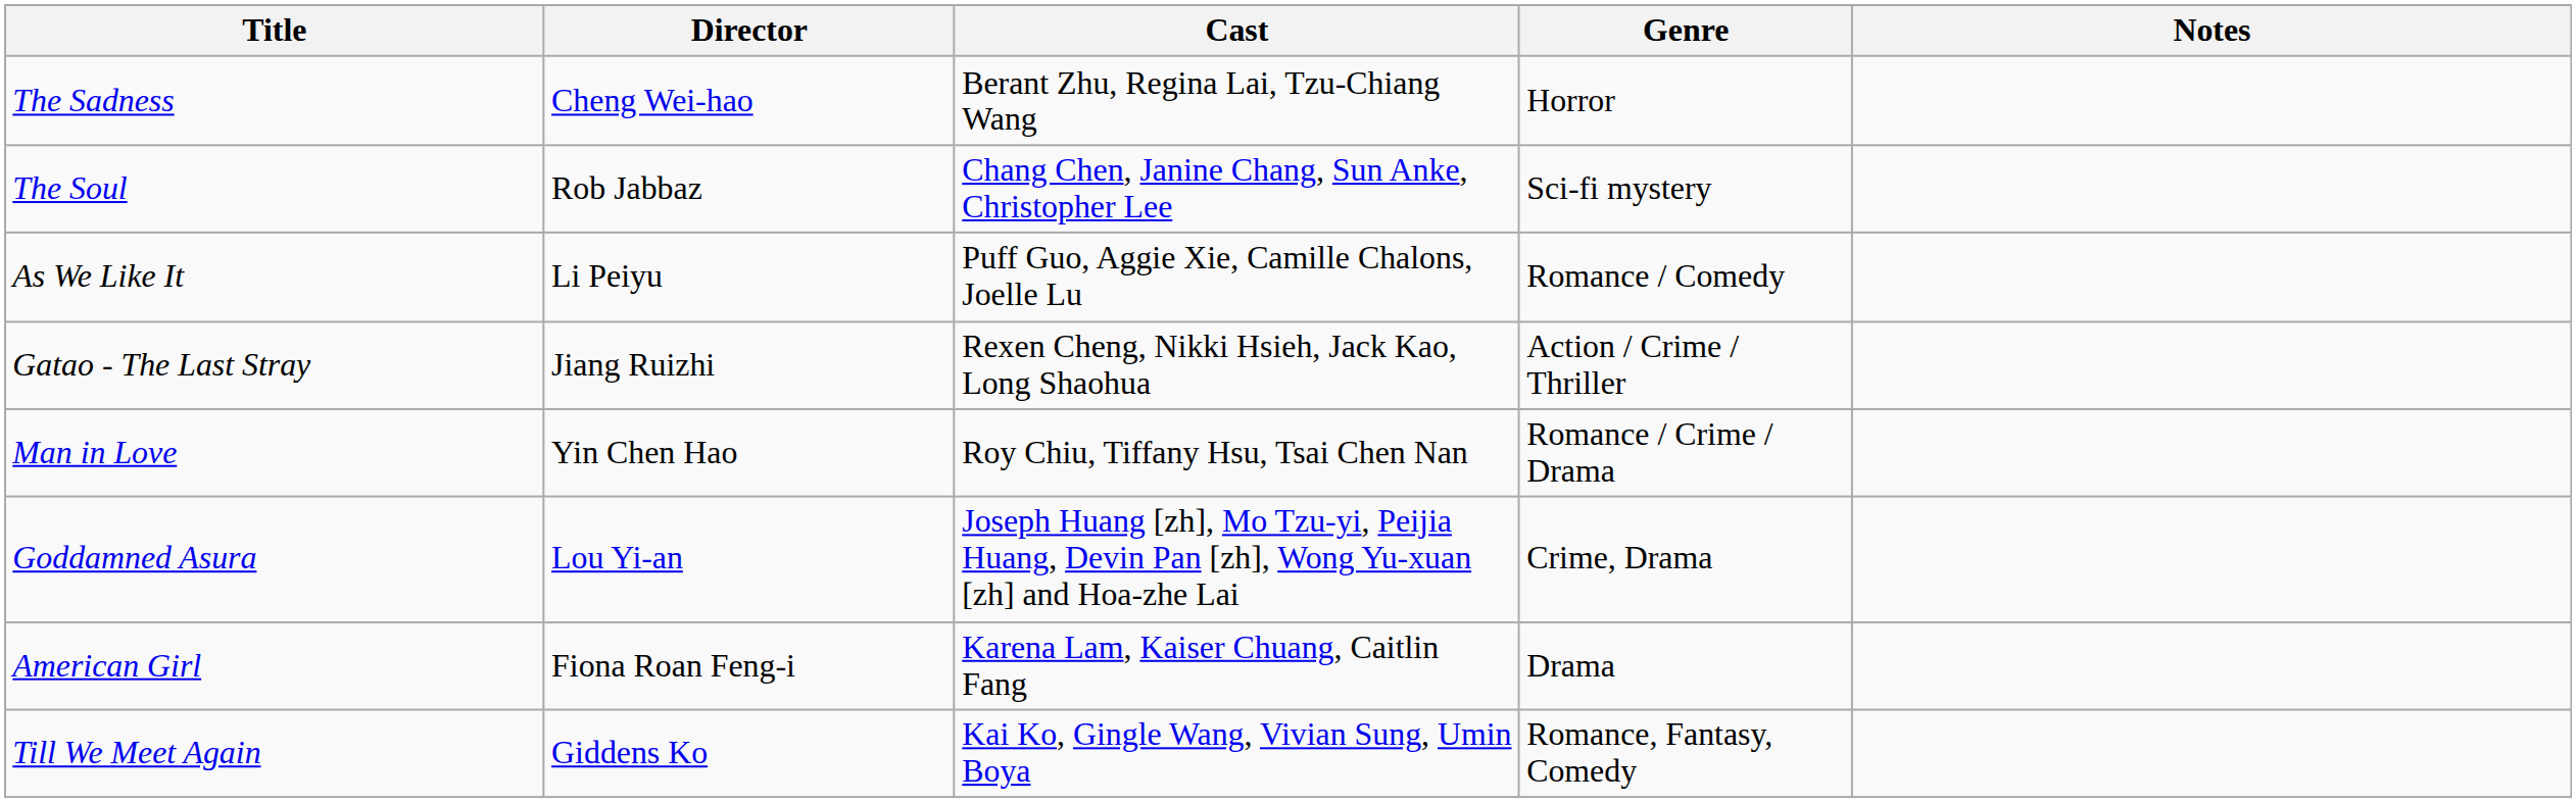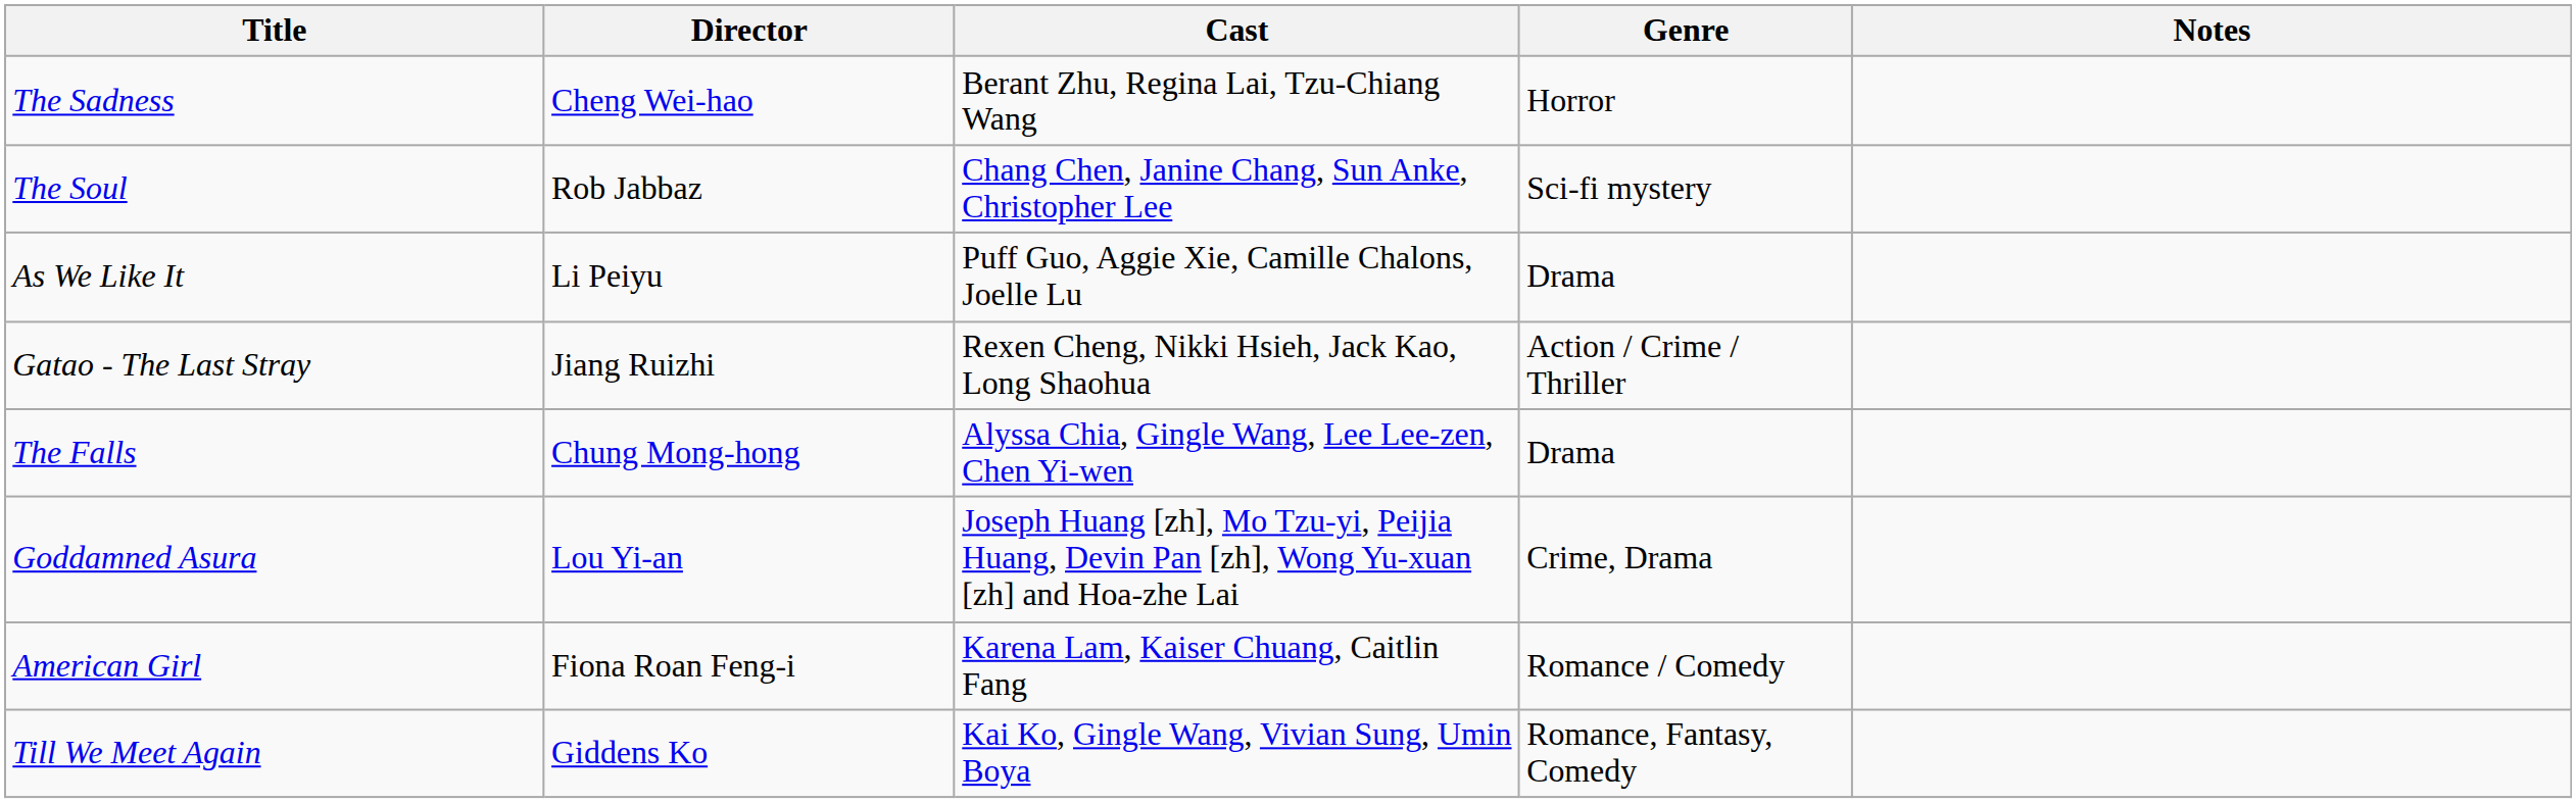As We Like It | Genre: Romance / Comedy -> Drama
- row: Man in Love | Yin Chen Hao | Roy Chiu, Tiffany Hsu, Tsai Chen Nan | Romance / Crime / Drama
+ row: The Falls | Chung Mong-hong | Alyssa Chia, Gingle Wang, Lee Lee-zen, Chen Yi-wen | Drama
American Girl | Genre: Drama -> Romance / Comedy
